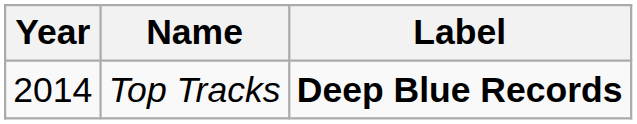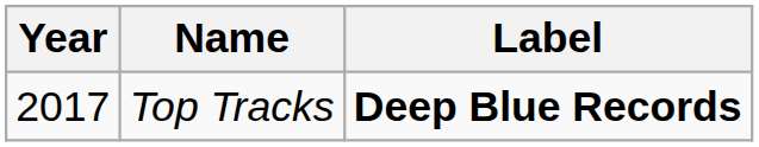Top Tracks | Year: 2014 -> 2017
